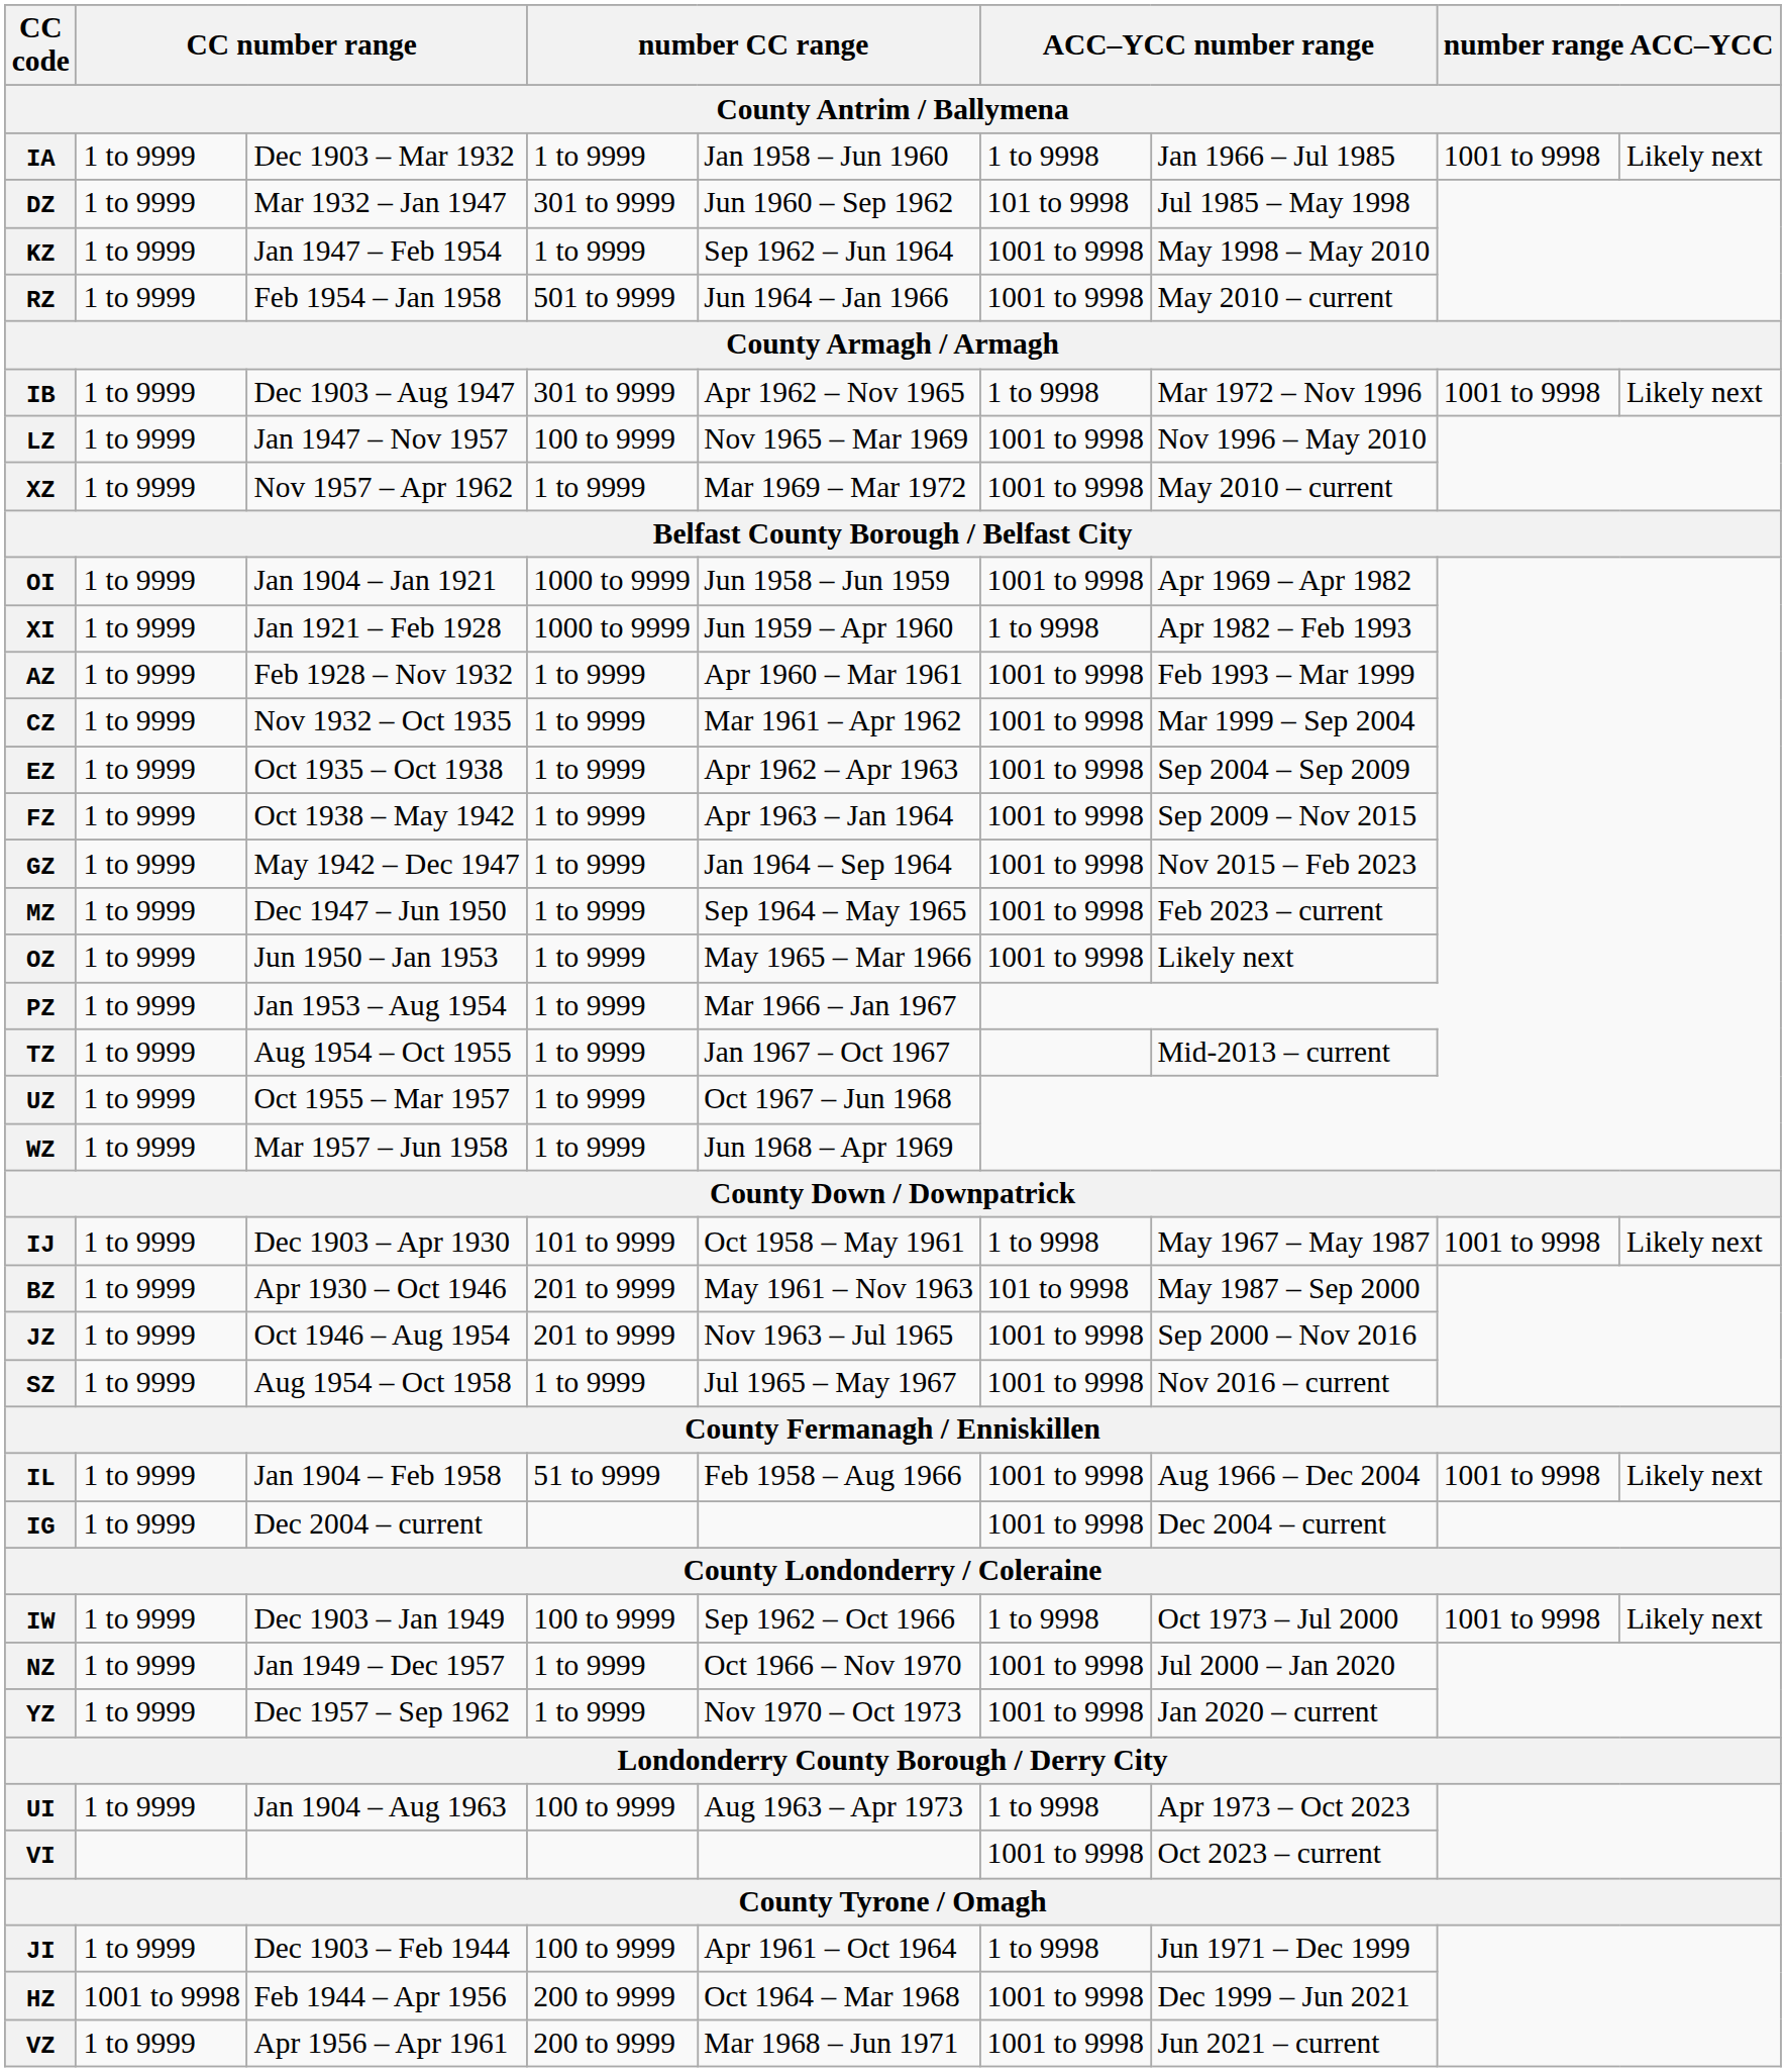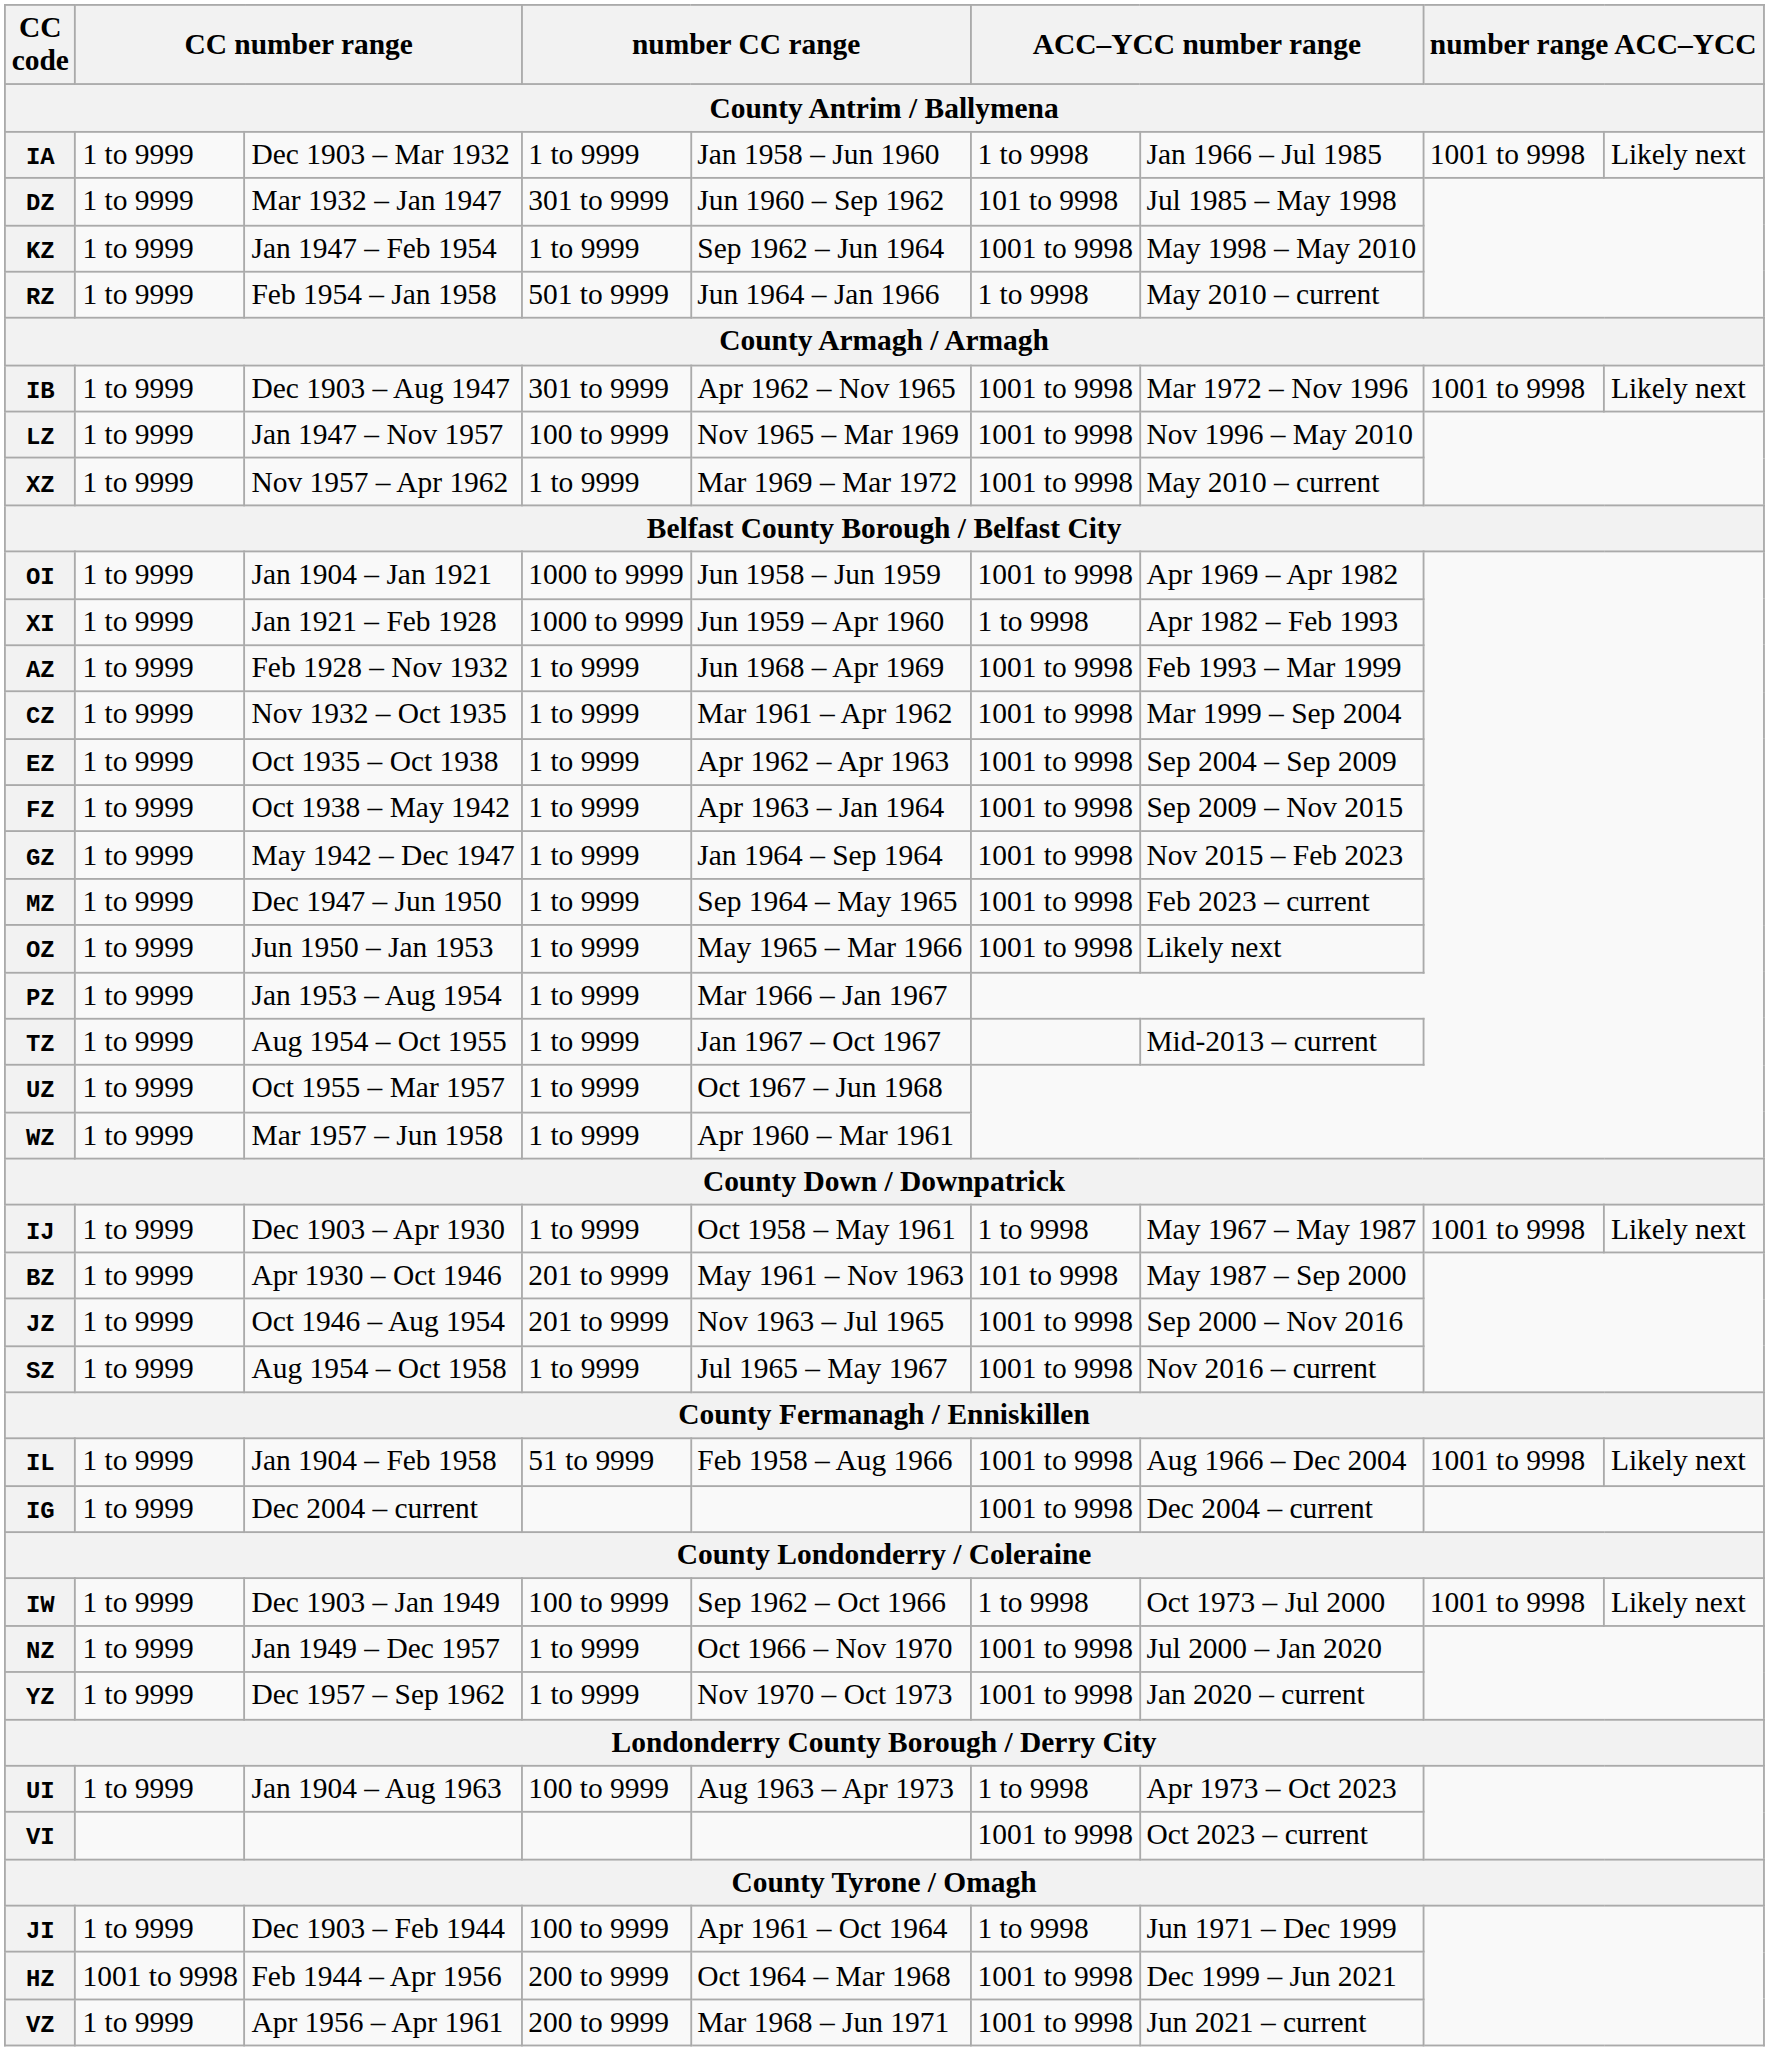RZ | column 6: 1001 to 9998 -> 1 to 9998
IB | column 6: 1 to 9998 -> 1001 to 9998
AZ | column 5: Apr 1960 – Mar 1961 -> Jun 1968 – Apr 1969
WZ | column 5: Jun 1968 – Apr 1969 -> Apr 1960 – Mar 1961
IJ | column 4: 101 to 9999 -> 1 to 9999
